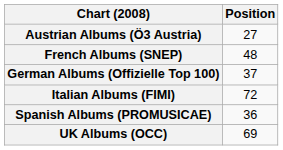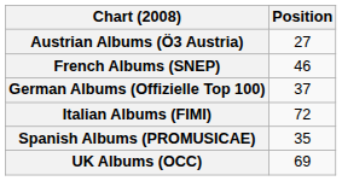French Albums (SNEP) | Position: 48 -> 46
Spanish Albums (PROMUSICAE) | Position: 36 -> 35
